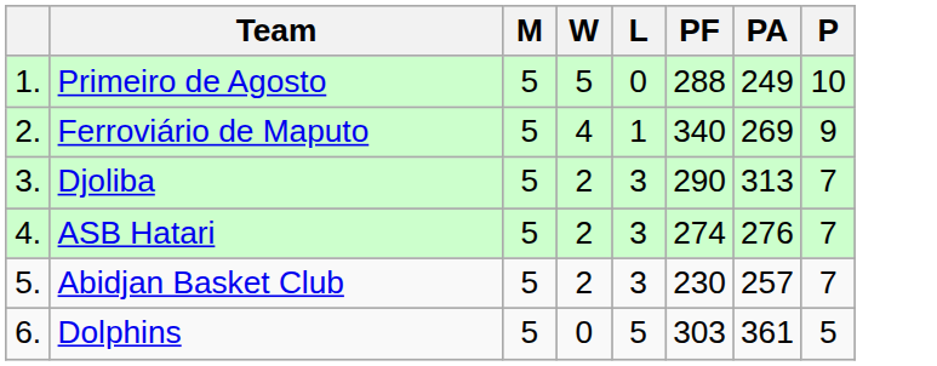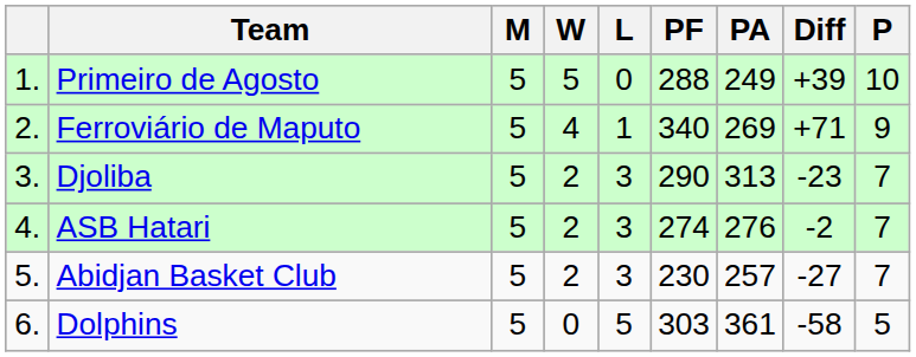+ column: Diff | +39 | +71 | -23 | -2 | -27 | -58
